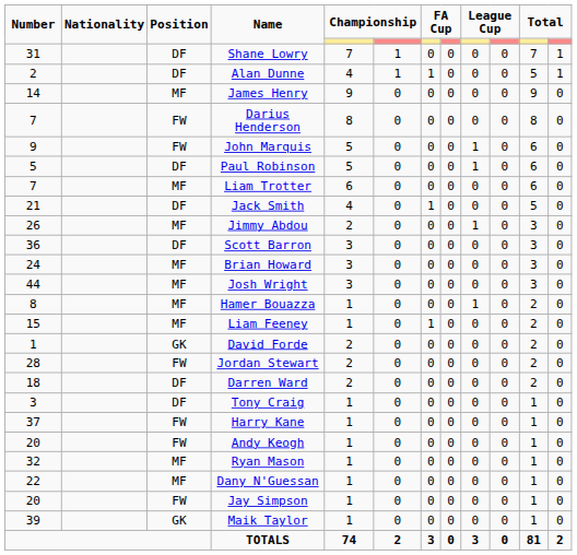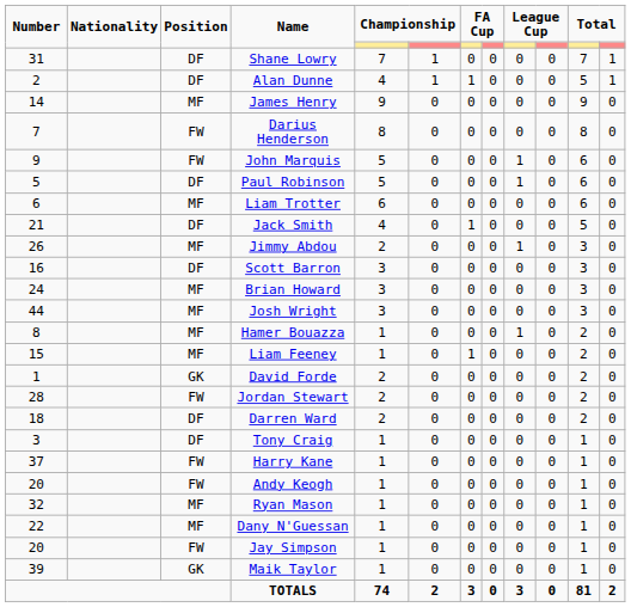Liam Trotter | Number: 7 -> 6
Scott Barron | Number: 36 -> 16
